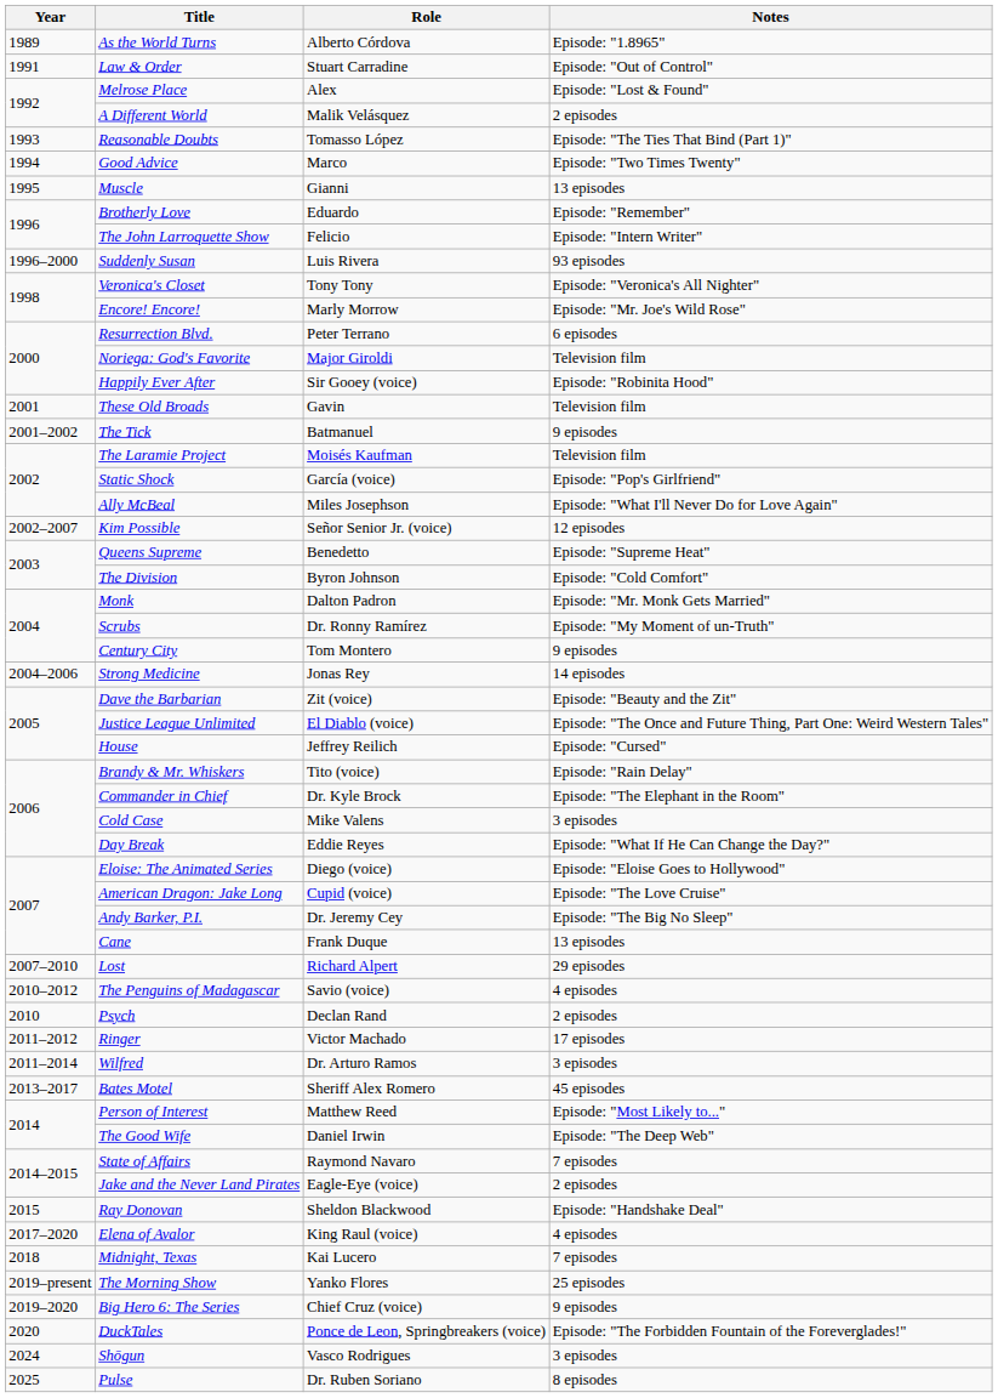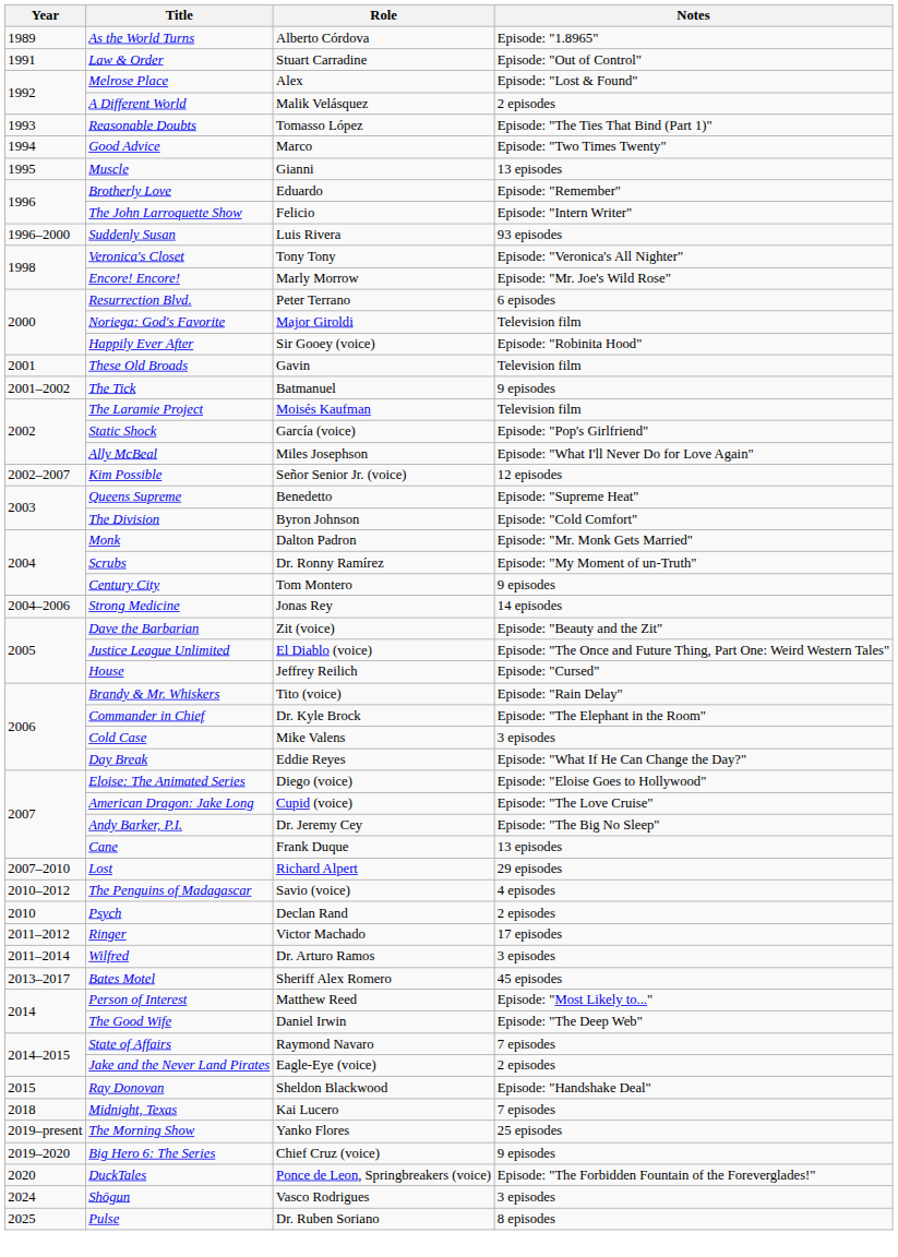- row: 2017–2020 | Elena of Avalor | King Raul (voice) | 4 episodes
